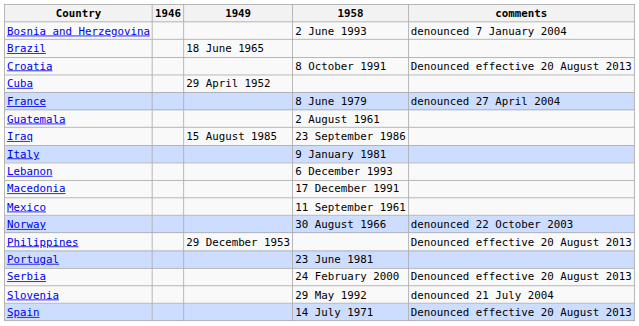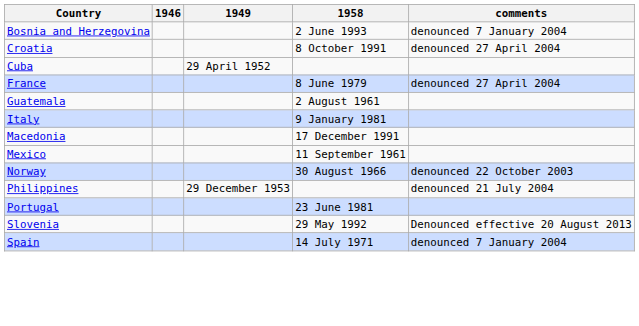- row: Brazil | 18 June 1965
Croatia | comments: Denounced effective 20 August 2013 -> denounced 27 April 2004
- row: Iraq | 15 August 1985 | 23 September 1986
- row: Lebanon | 6 December 1993
Philippines | comments: Denounced effective 20 August 2013 -> denounced 21 July 2004
- row: Serbia | 24 February 2000 | Denounced effective 20 August 2013
Slovenia | comments: denounced 21 July 2004 -> Denounced effective 20 August 2013
Spain | comments: Denounced effective 20 August 2013 -> denounced 7 January 2004
